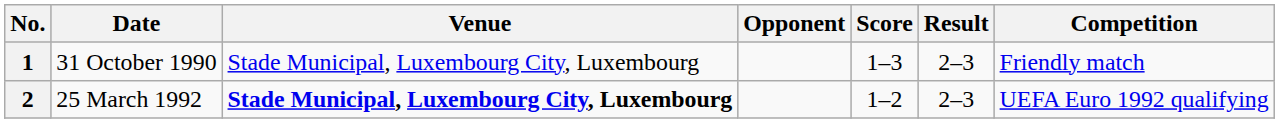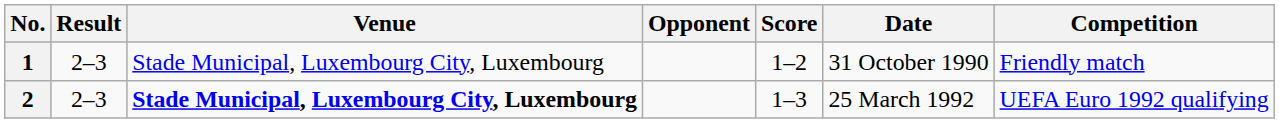columns swapped: Date <-> Result
1 | Score: 1–3 -> 1–2
2 | Score: 1–2 -> 1–3
